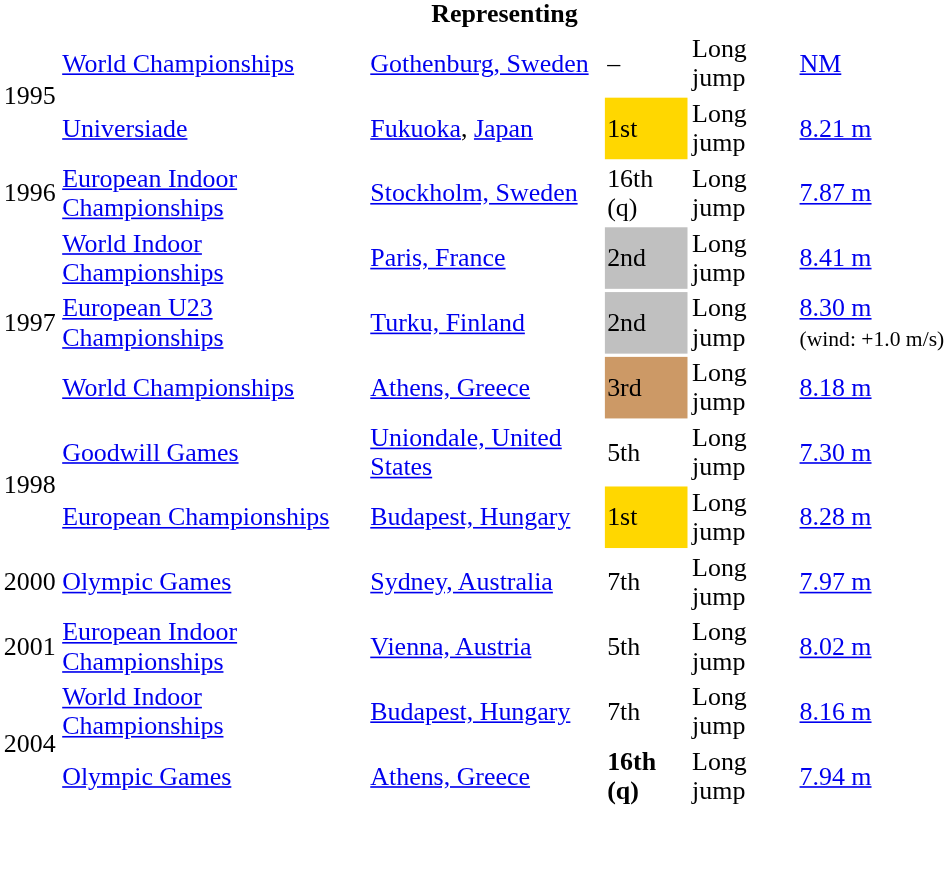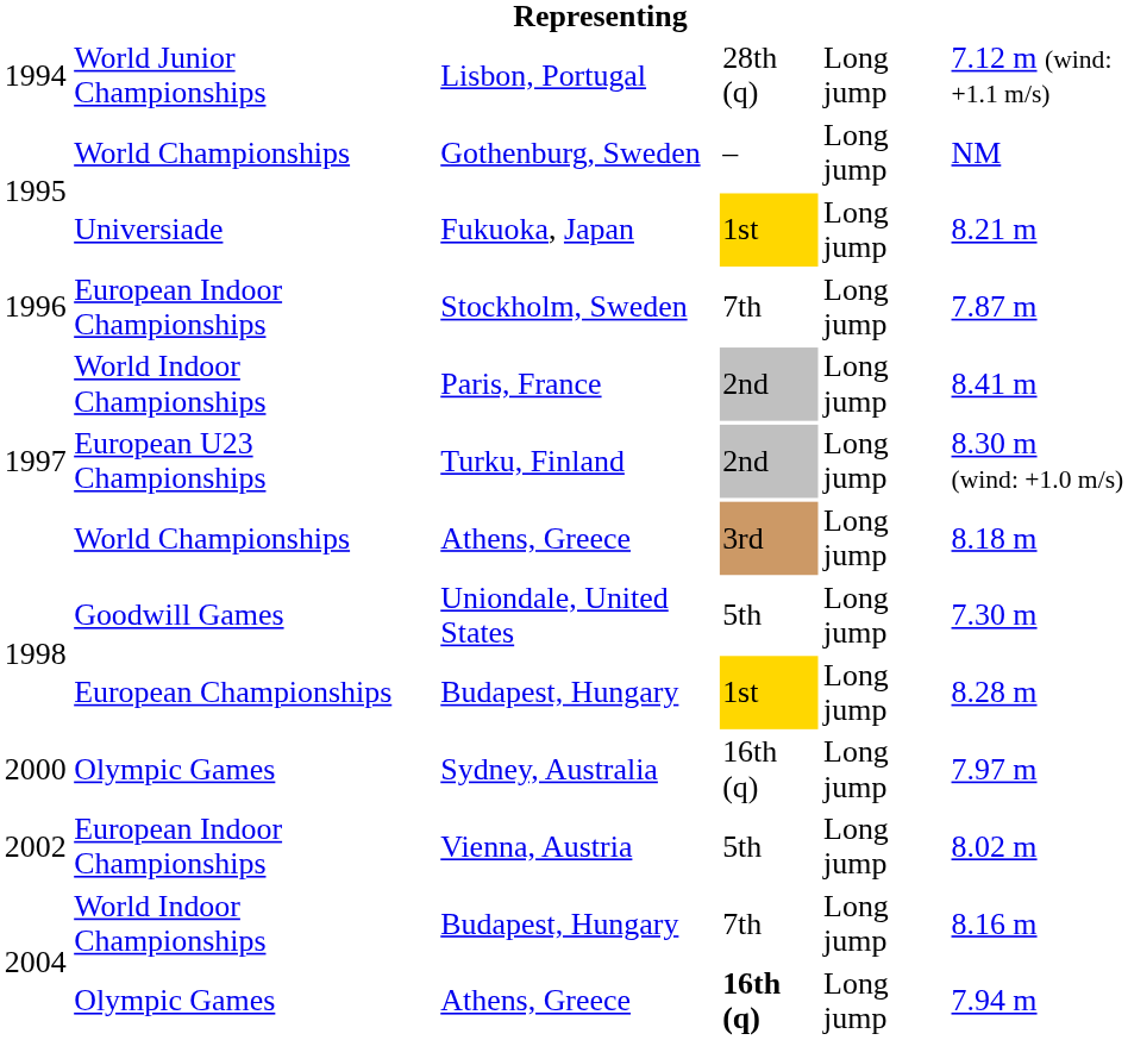+ row: 1994 | World Junior Championships | Lisbon, Portugal | 28th (q) | Long jump | 7.12 m (wind: +1.1 m/s)
Stockholm, Sweden | column 4: 16th (q) -> 7th
Sydney, Australia | column 4: 7th -> 16th (q)
Vienna, Austria | column 1: 2001 -> 2002
